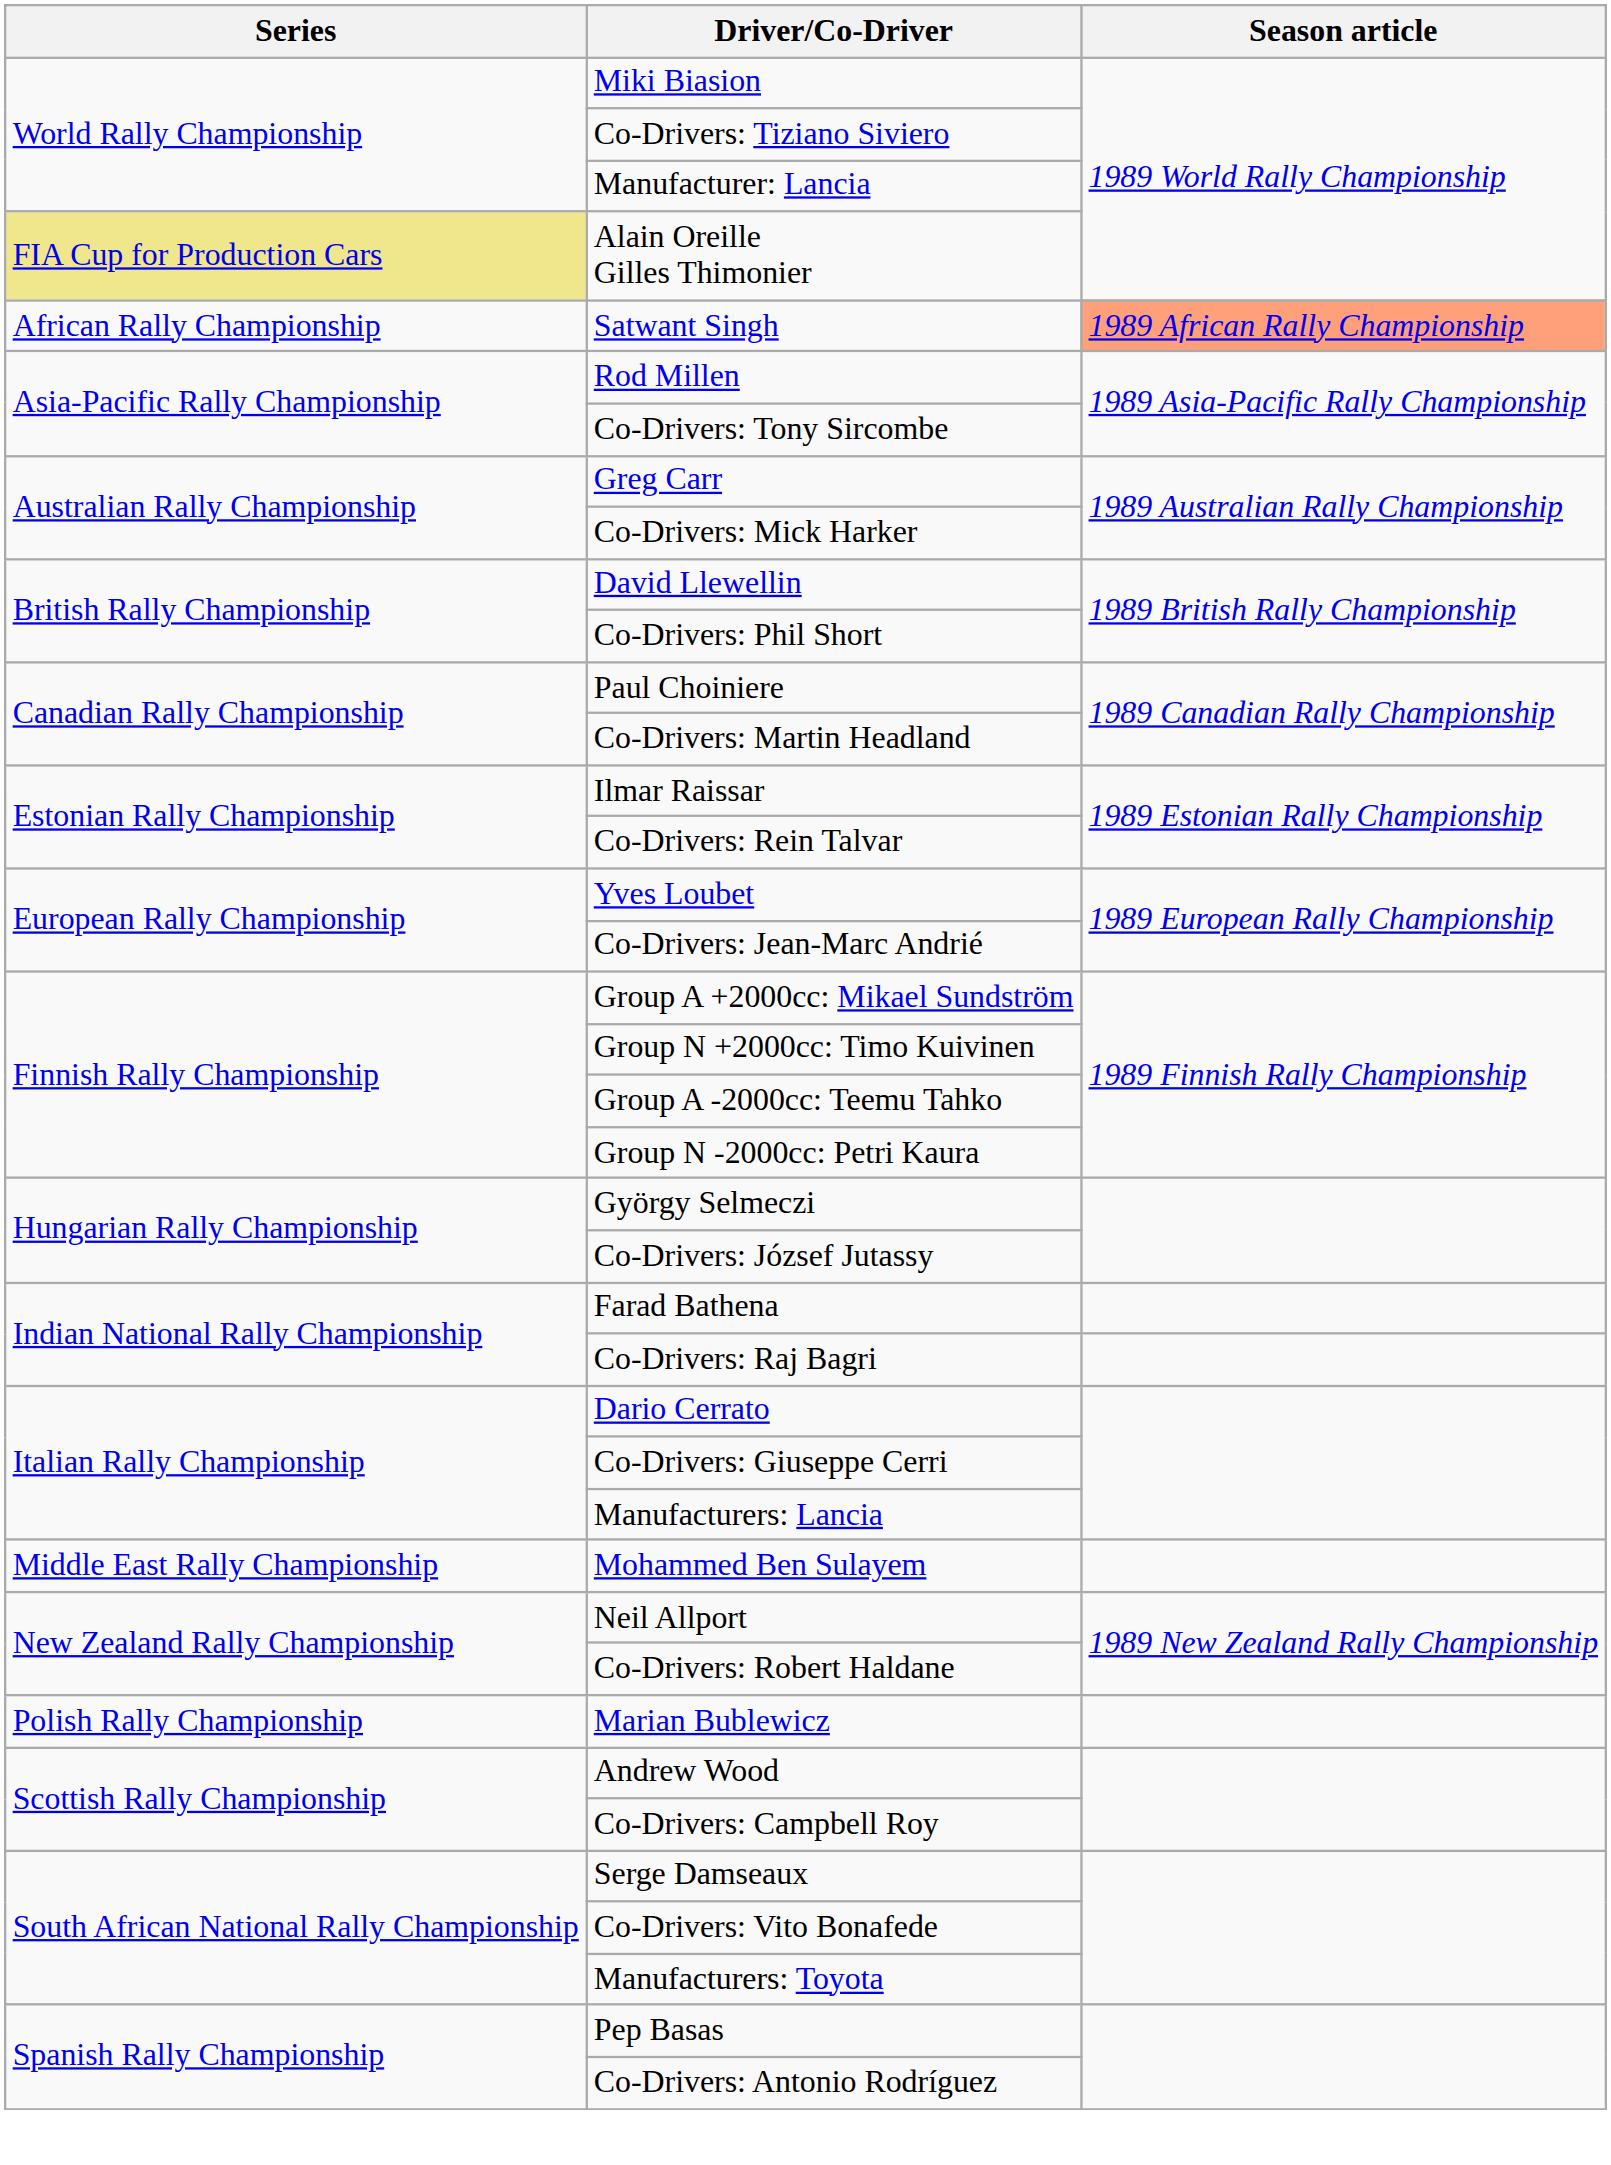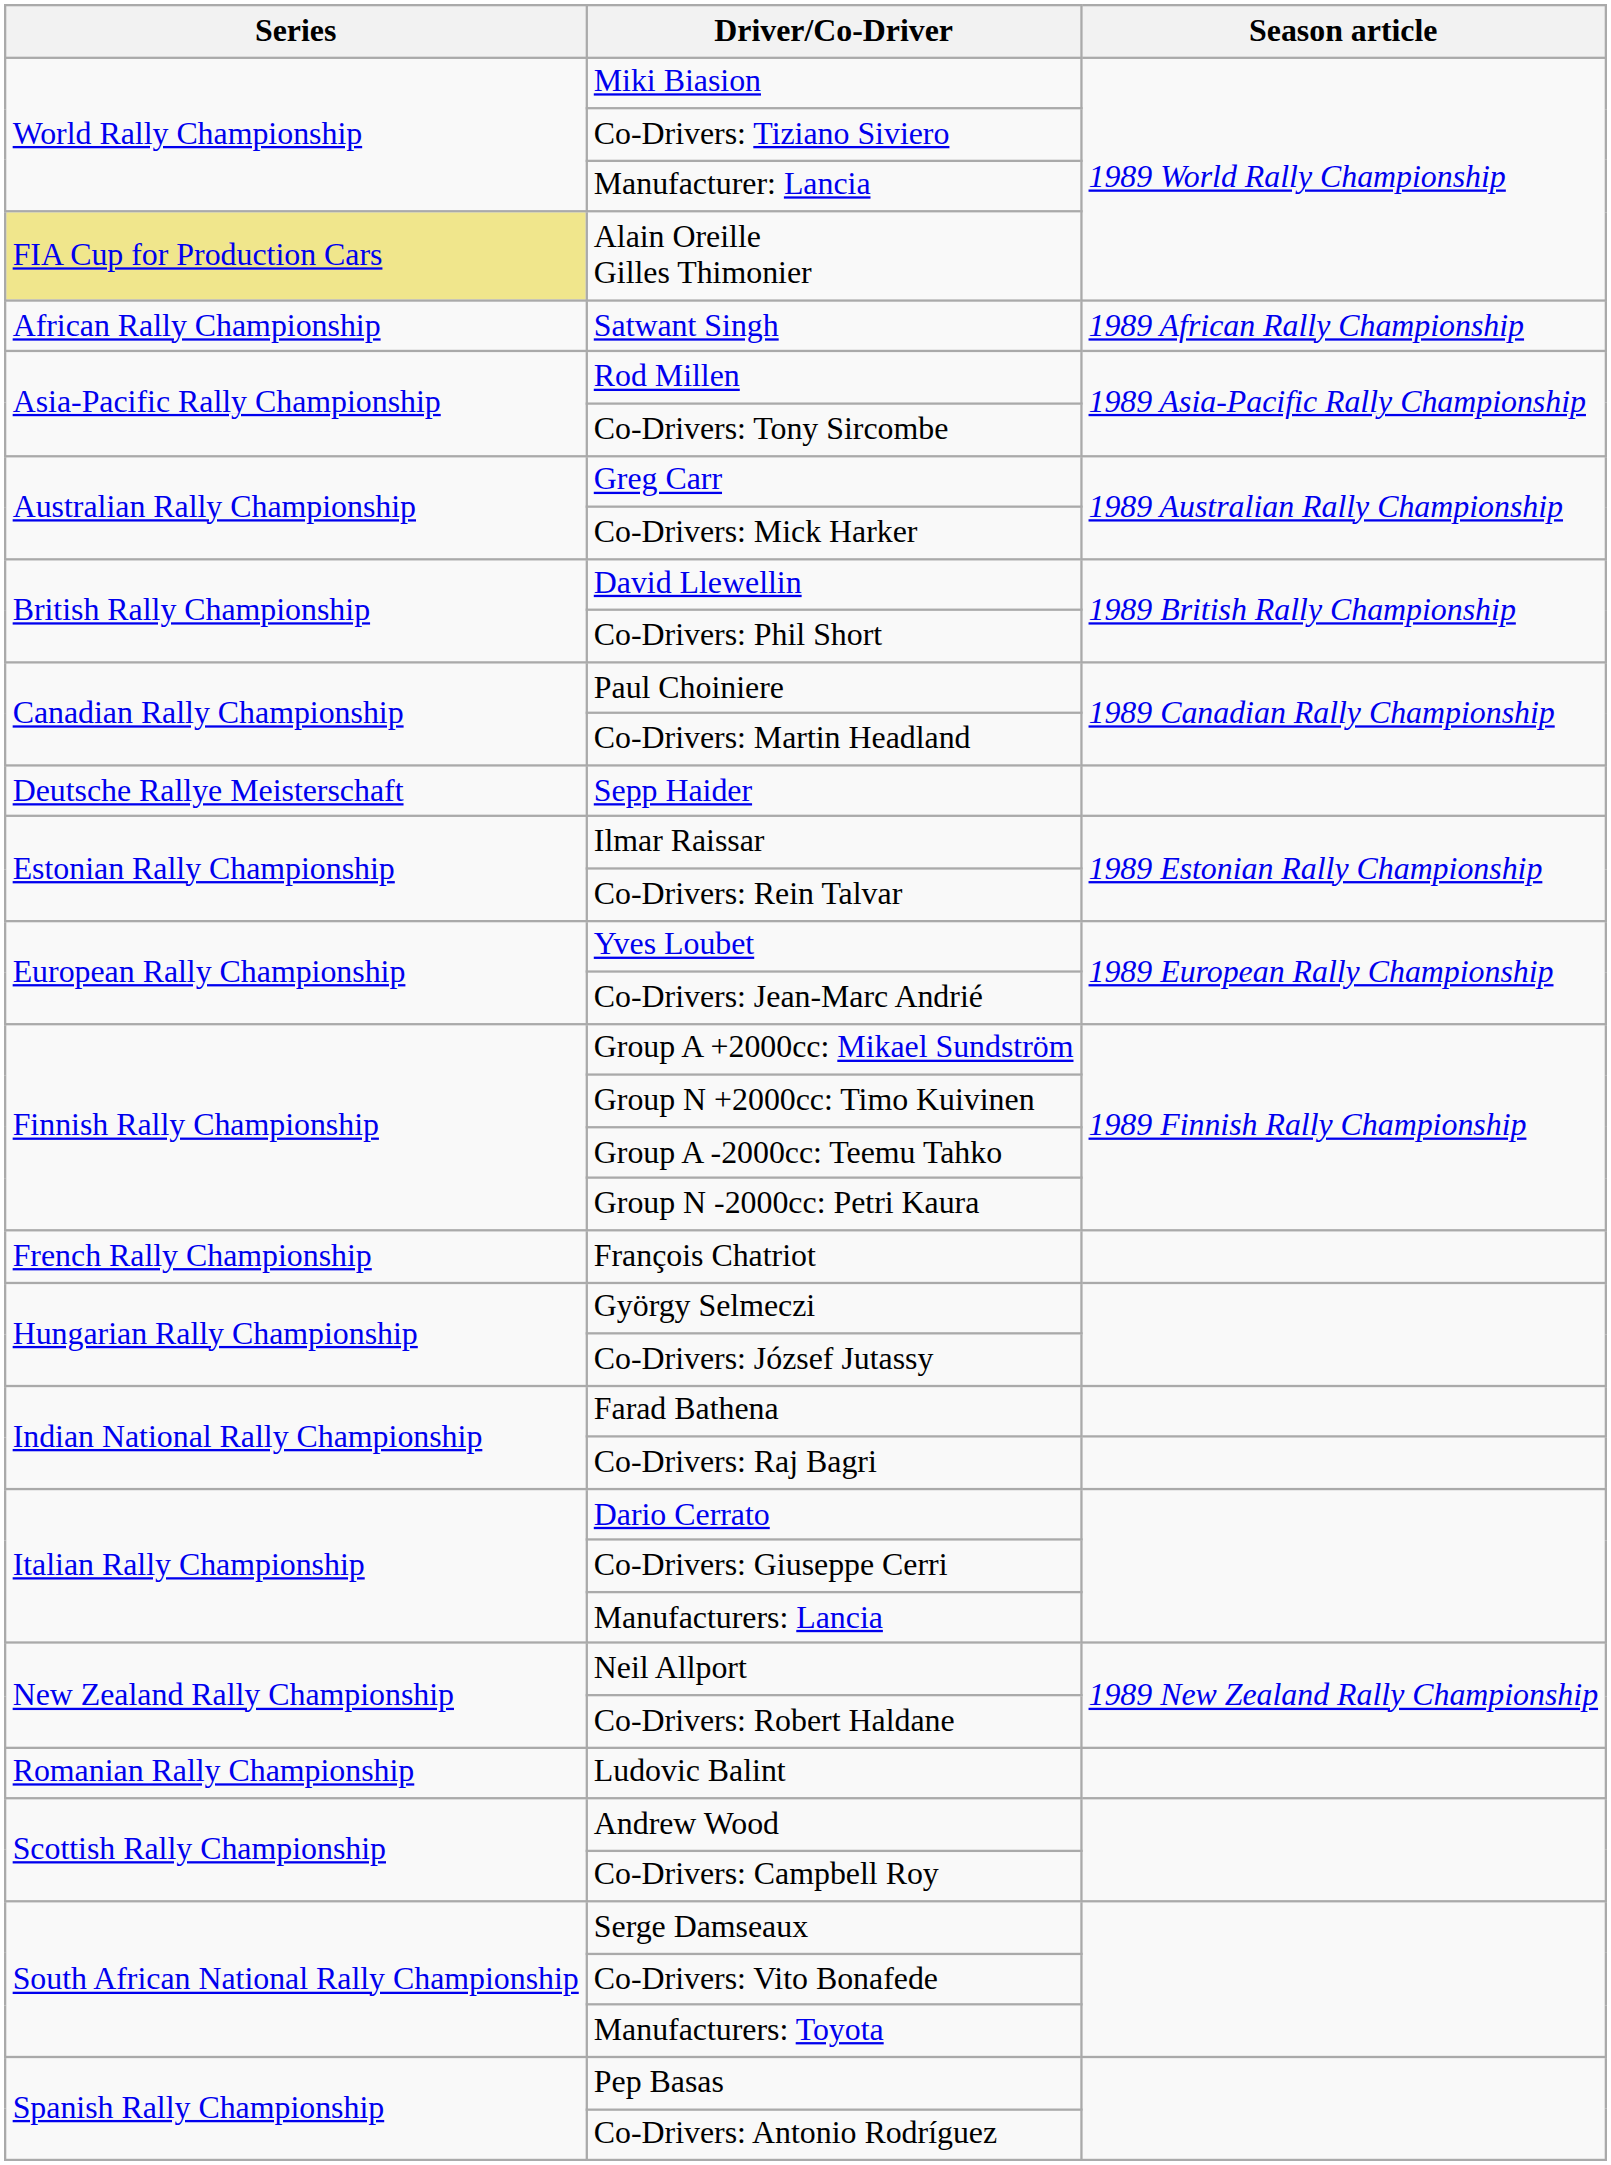Satwant Singh | Season article: lightsalmon background -> no background
+ row: Deutsche Rallye Meisterschaft | Sepp Haider
+ row: French Rally Championship | François Chatriot
- row: Middle East Rally Championship | Mohammed Ben Sulayem
- row: Polish Rally Championship | Marian Bublewicz
+ row: Romanian Rally Championship | Ludovic Balint
